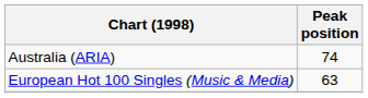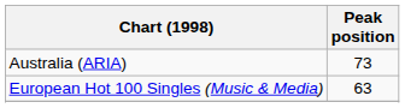Australia (ARIA) | Peak position: 74 -> 73
